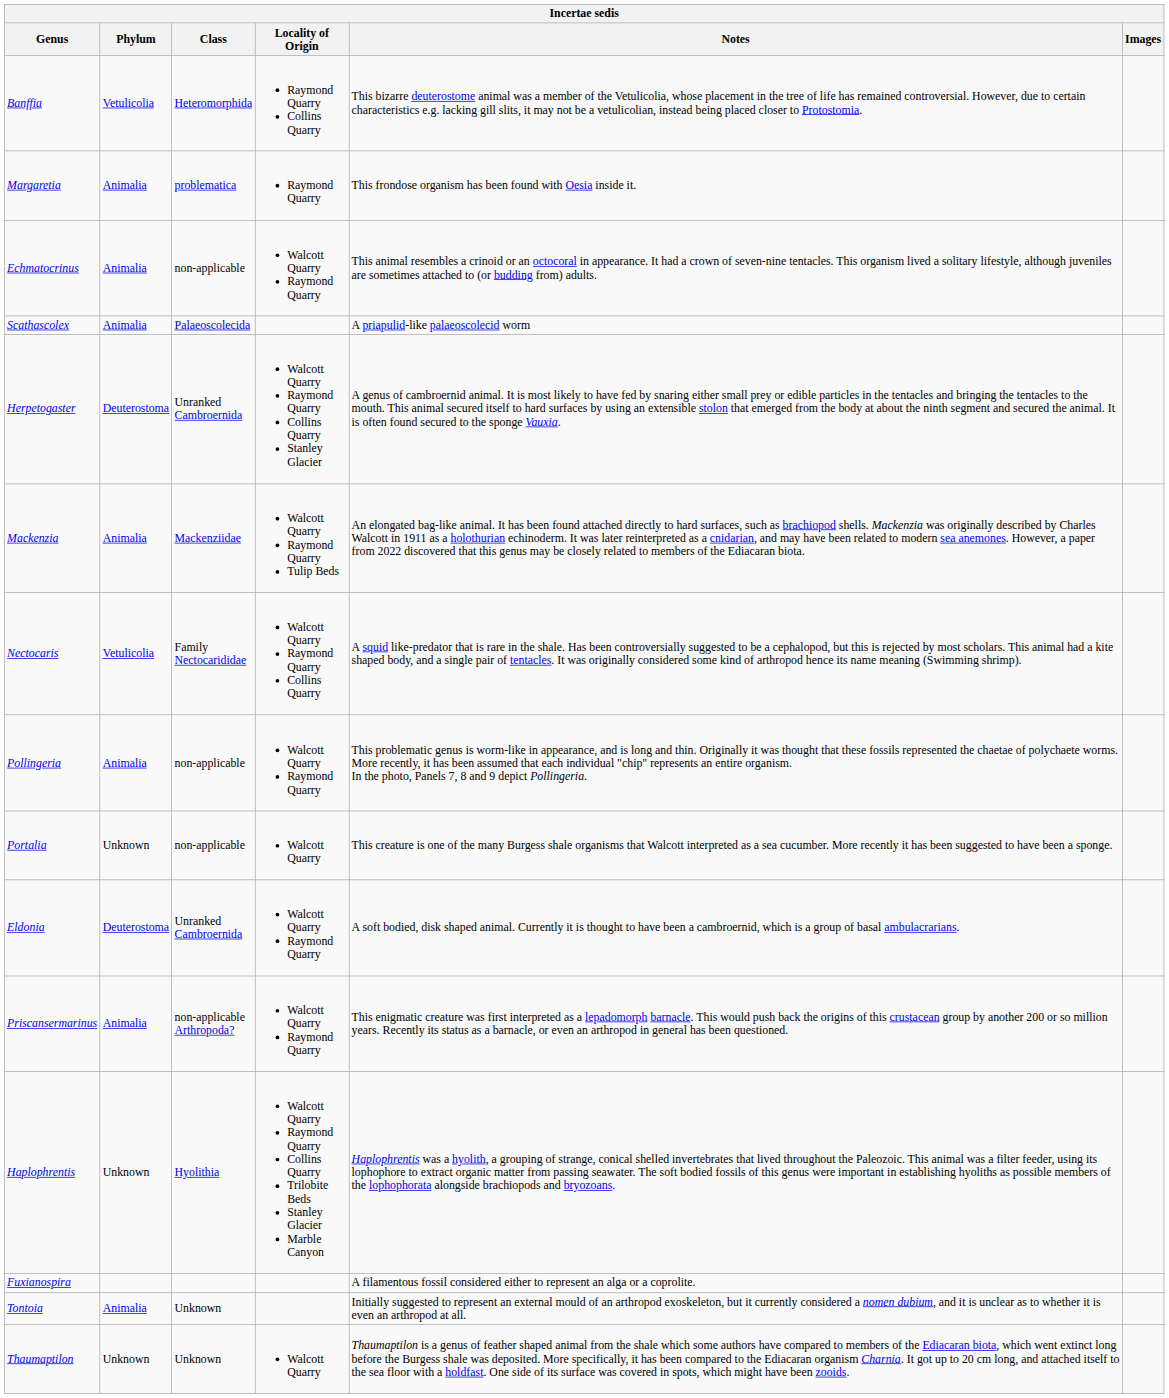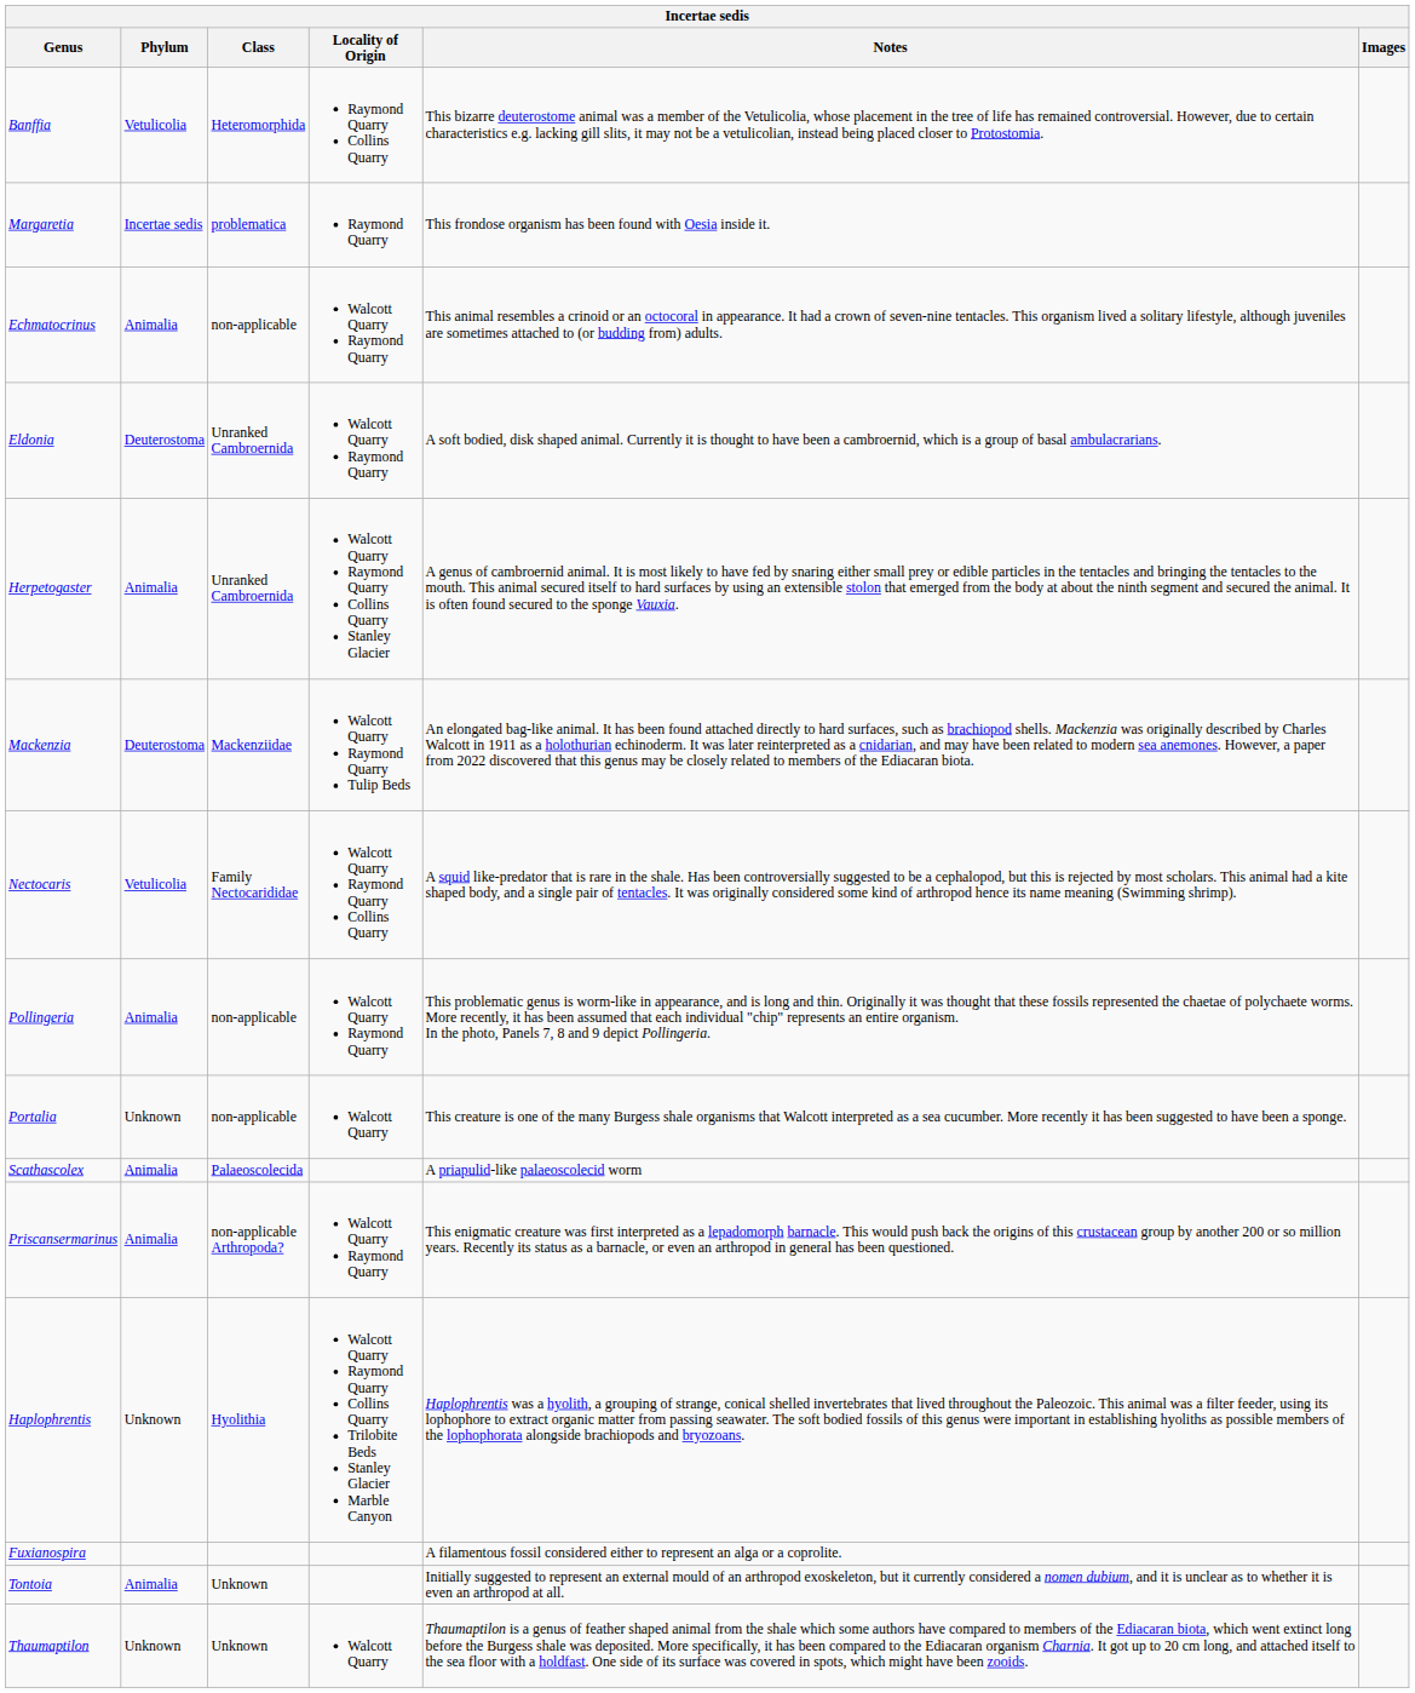Margaretia | Phylum: Animalia -> Incertae sedis
rows swapped: Eldonia <-> Scathascolex
Herpetogaster | Phylum: Deuterostoma -> Animalia
Mackenzia | Phylum: Animalia -> Deuterostoma
